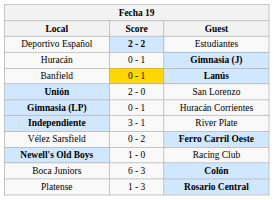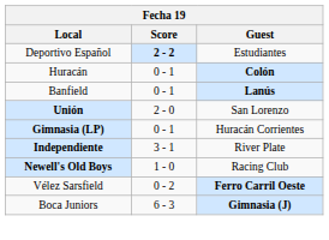Huracán | Guest: Gimnasia (J) -> Colón
Banfield | Score: gold background -> no background
rows swapped: Vélez Sarsfield <-> Newell's Old Boys
Boca Juniors | Guest: Colón -> Gimnasia (J)
- row: Platense | 1 - 3 | Rosario Central
